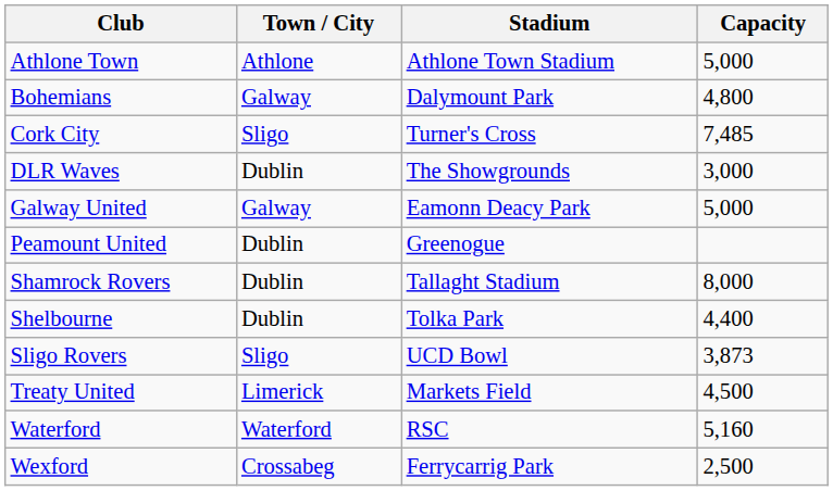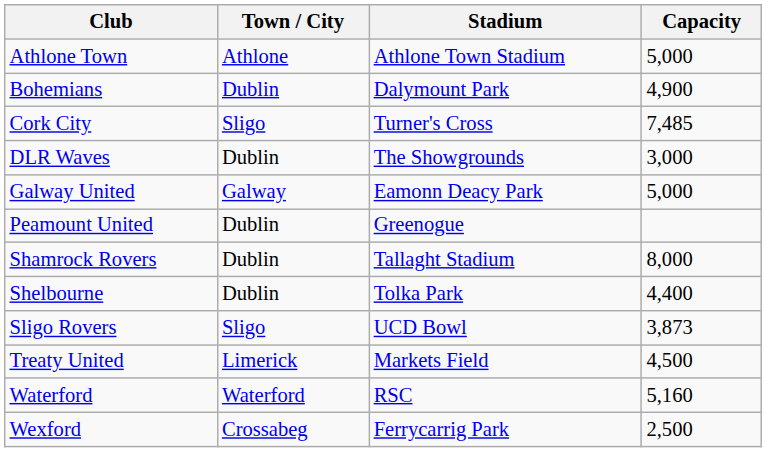Bohemians | Town / City: Galway -> Dublin
Bohemians | Capacity: 4,800 -> 4,900
